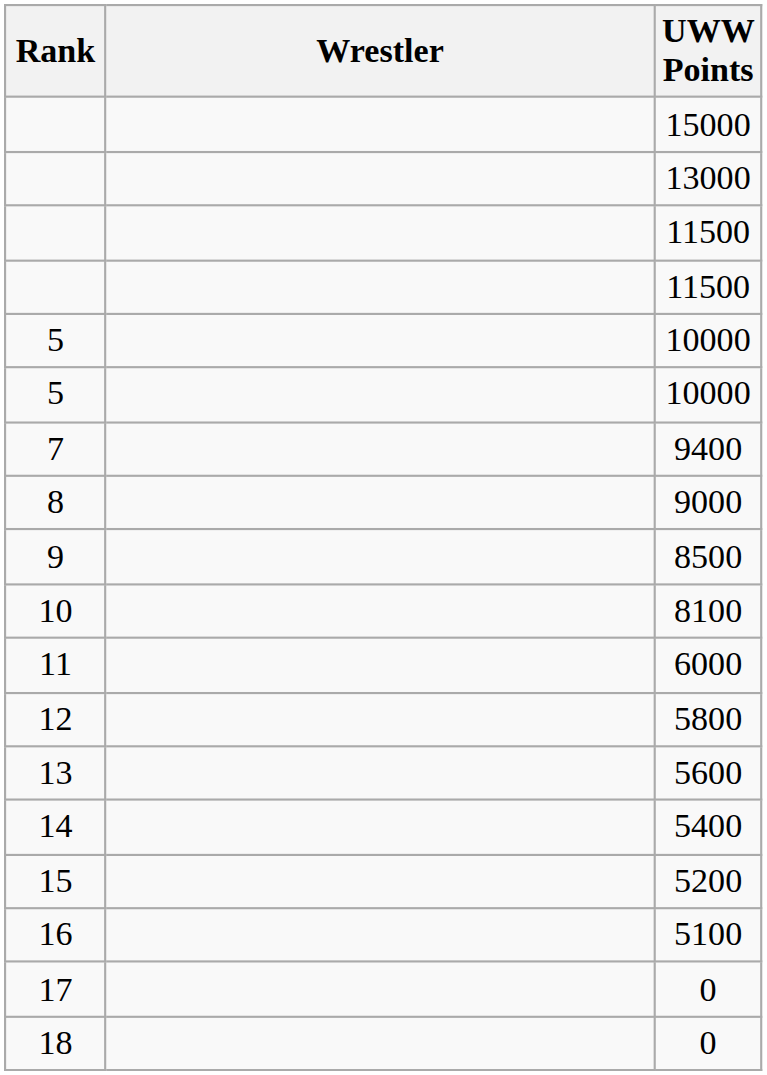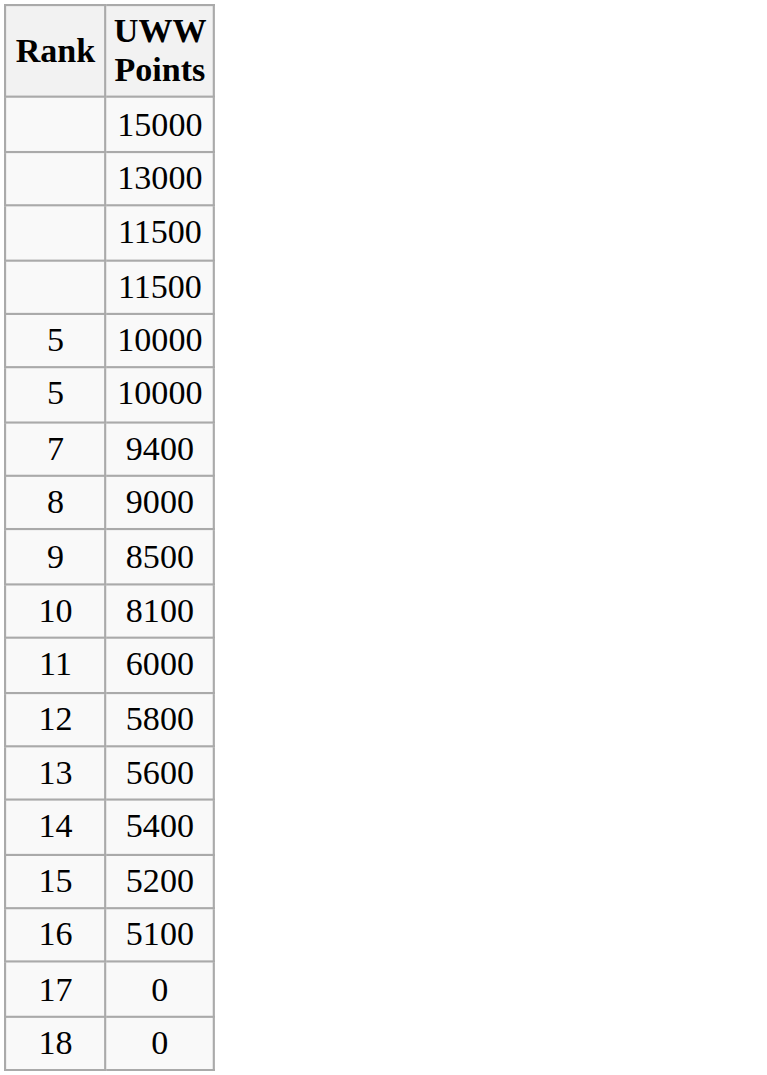- column: Wrestler
